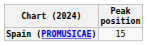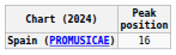Spain (PROMUSICAE) | Peak position: 15 -> 16
